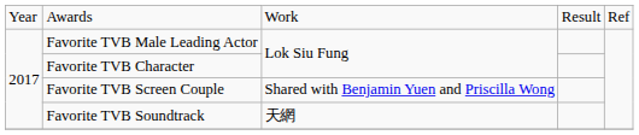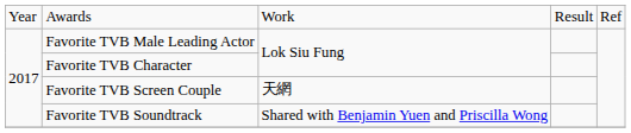Favorite TVB Screen Couple | column 3: Shared with Benjamin Yuen and Priscilla Wong -> 天網
Favorite TVB Soundtrack | column 3: 天網 -> Shared with Benjamin Yuen and Priscilla Wong
